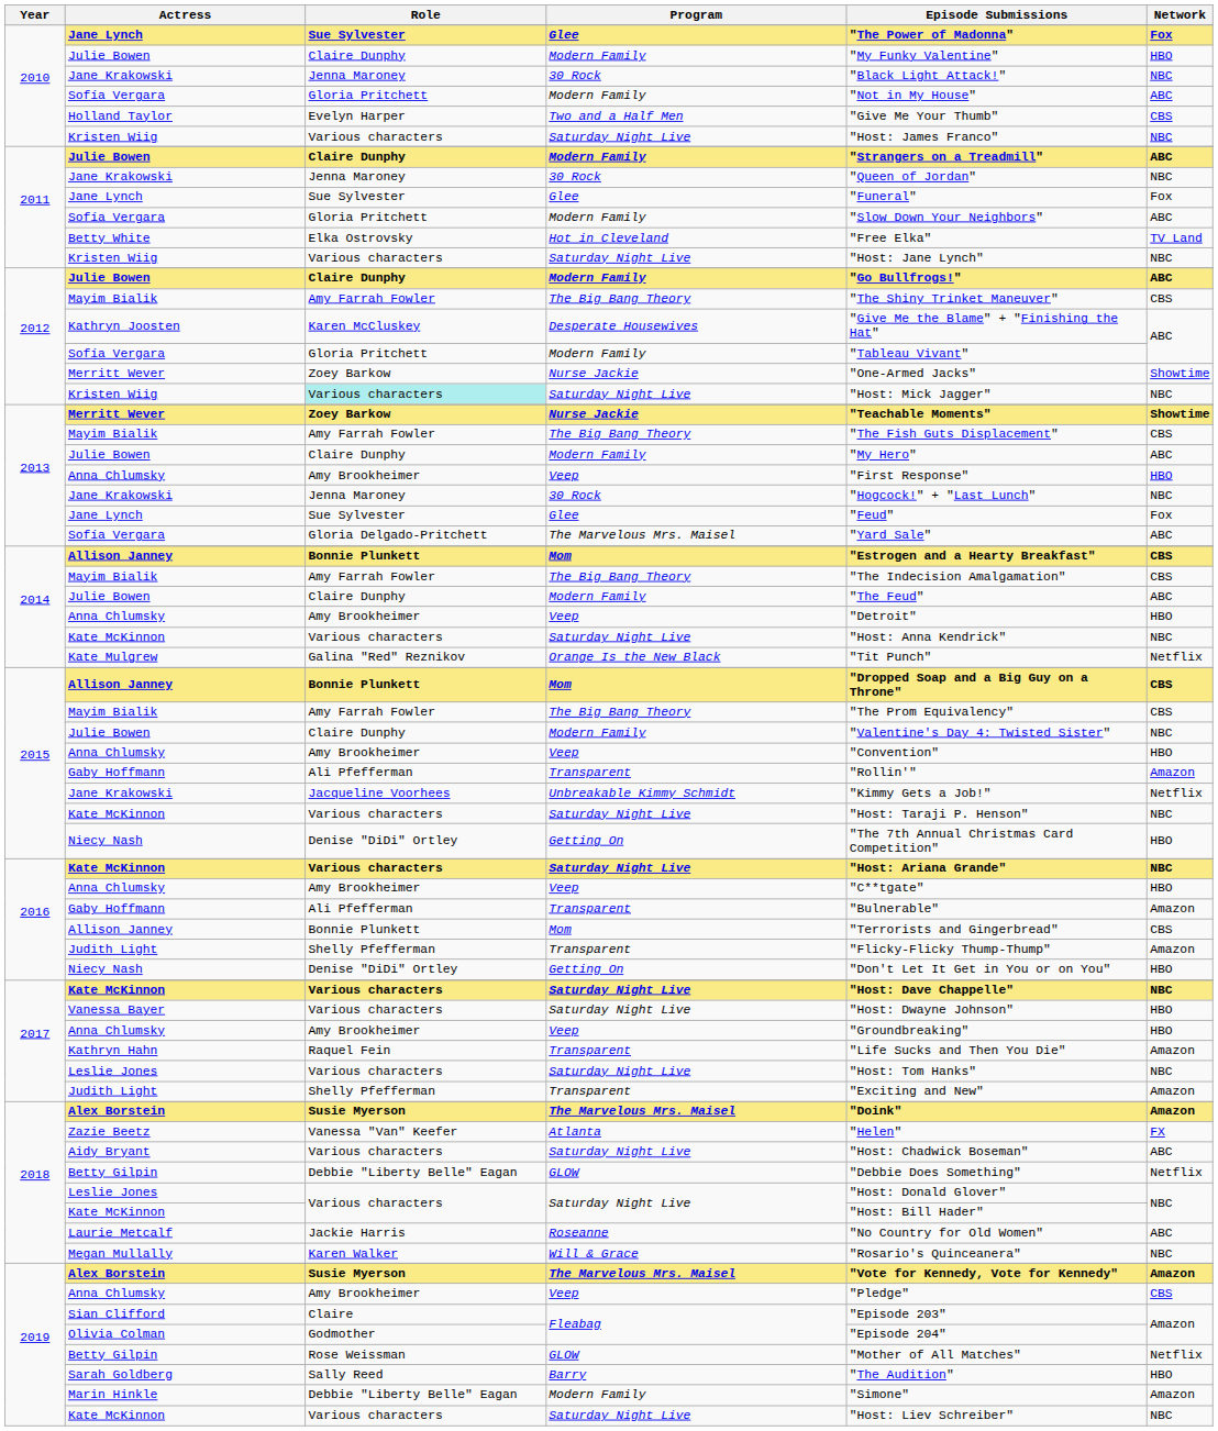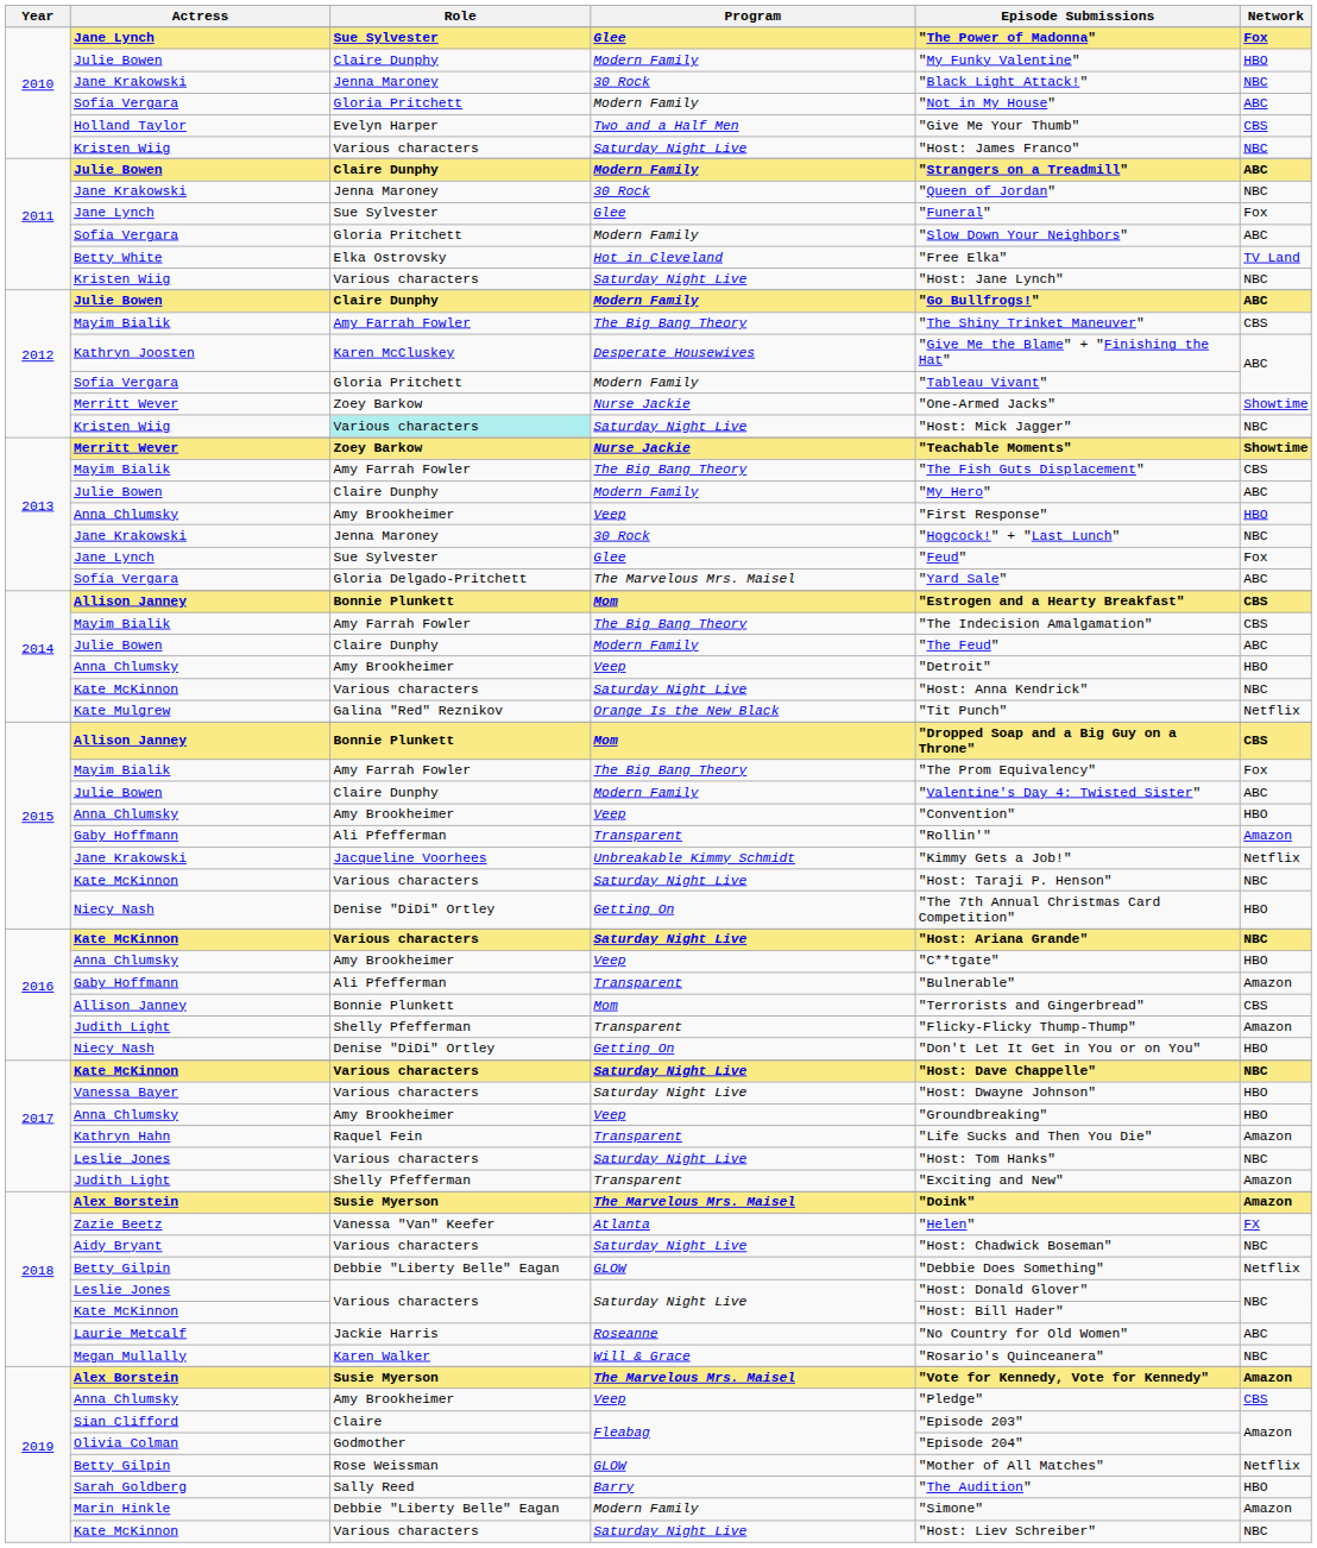2015 / Mayim Bialik | Network: CBS -> Fox
2015 / Julie Bowen | Network: NBC -> ABC
Aidy Bryant | Network: ABC -> NBC
